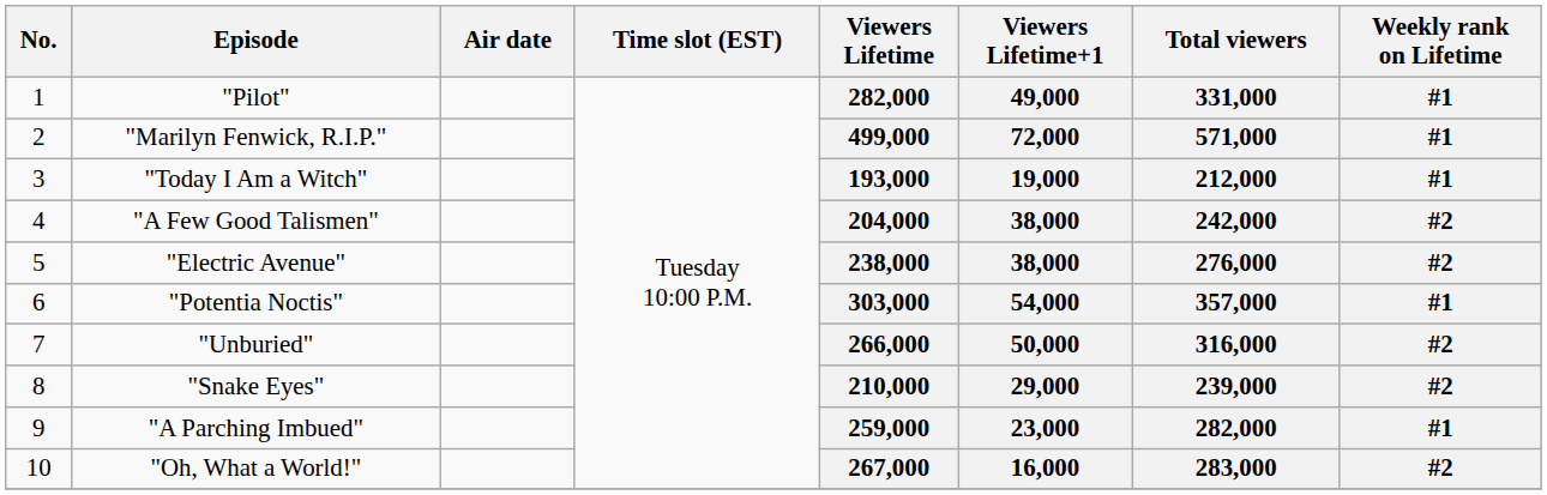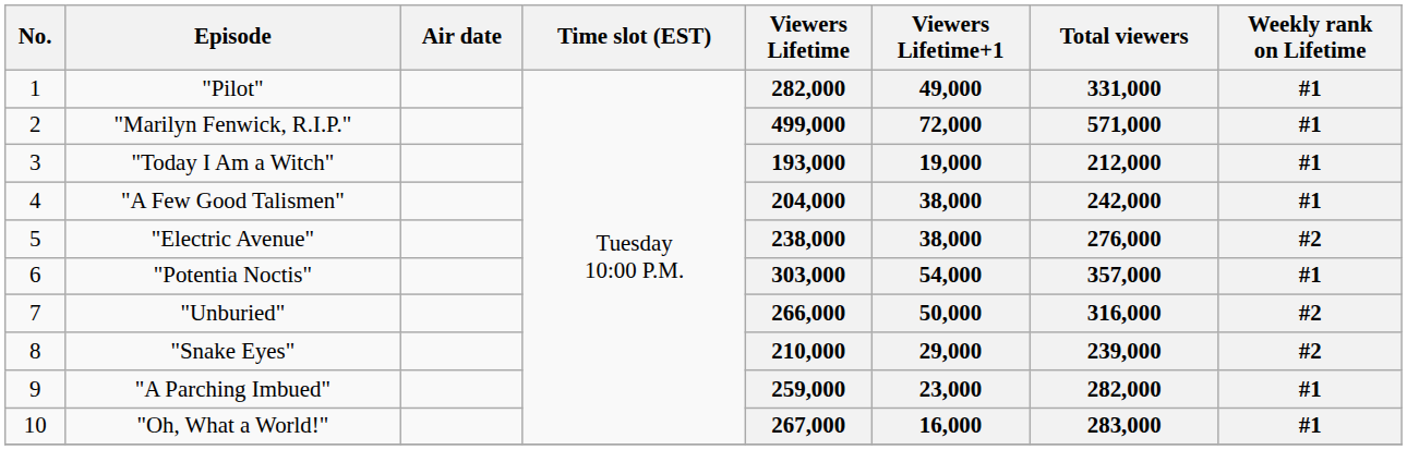"A Few Good Talismen" | Weekly rank on Lifetime: #2 -> #1
"Oh, What a World!" | Weekly rank on Lifetime: #2 -> #1
